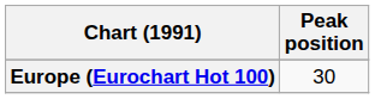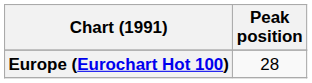Europe (Eurochart Hot 100) | Peak position: 30 -> 28
